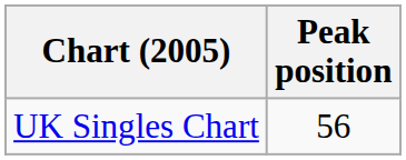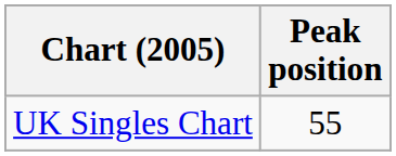UK Singles Chart | Peak position: 56 -> 55
